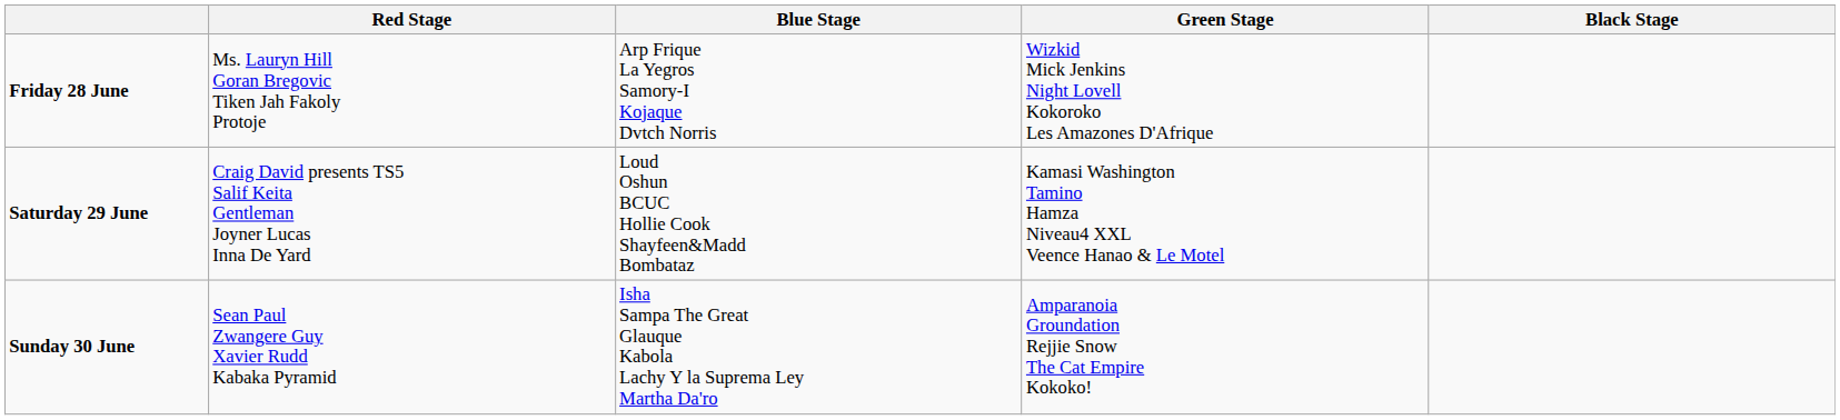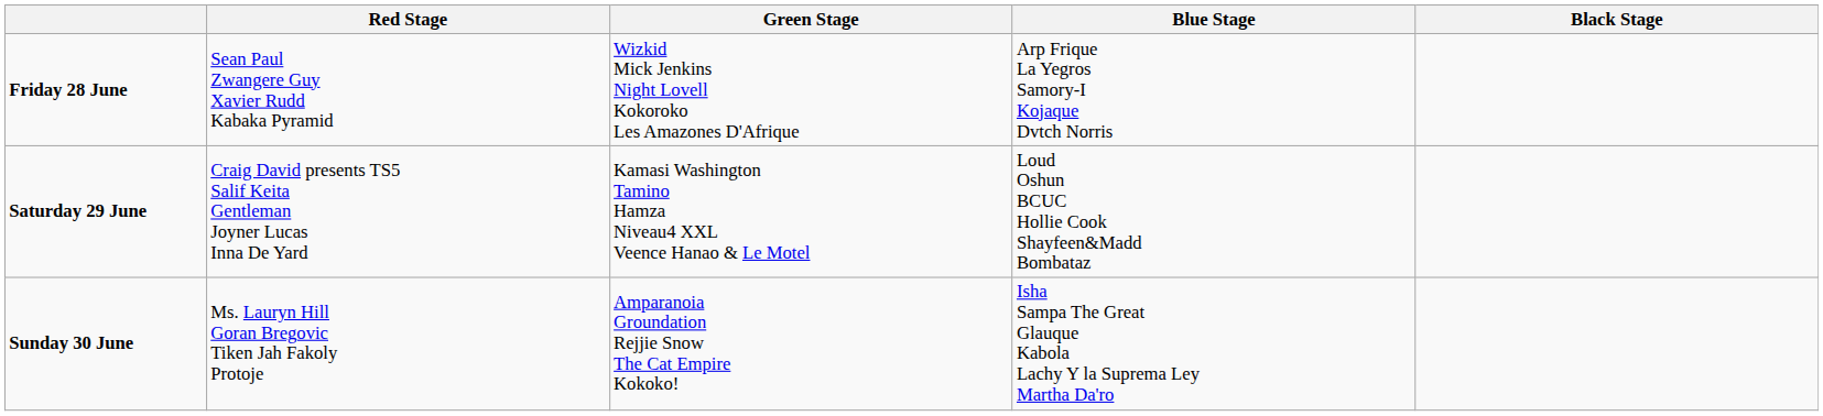columns swapped: Green Stage <-> Blue Stage
Friday 28 June | Red Stage: Ms. Lauryn Hill Goran Bregovic Tiken Jah Fakoly Protoje -> Sean Paul Zwangere Guy Xavier Rudd Kabaka Pyramid
Sunday 30 June | Red Stage: Sean Paul Zwangere Guy Xavier Rudd Kabaka Pyramid -> Ms. Lauryn Hill Goran Bregovic Tiken Jah Fakoly Protoje
